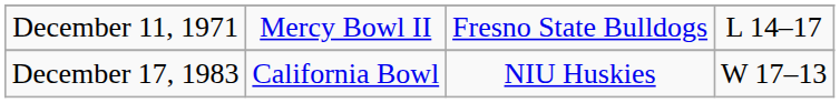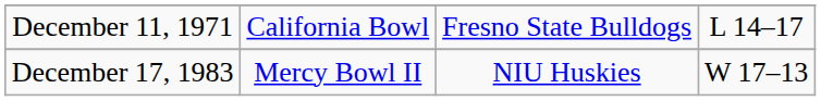December 11, 1971 | column 2: Mercy Bowl II -> California Bowl
December 17, 1983 | column 2: California Bowl -> Mercy Bowl II
